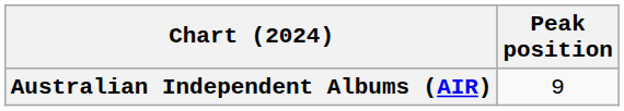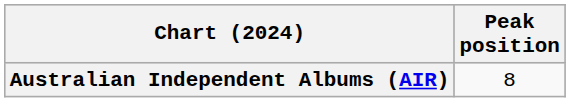Australian Independent Albums (AIR) | Peak position: 9 -> 8
